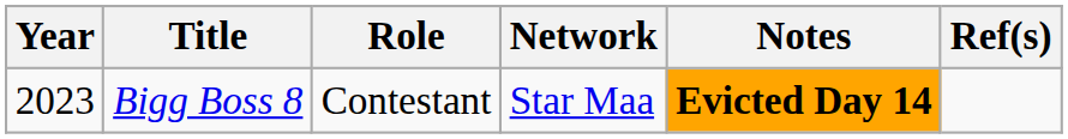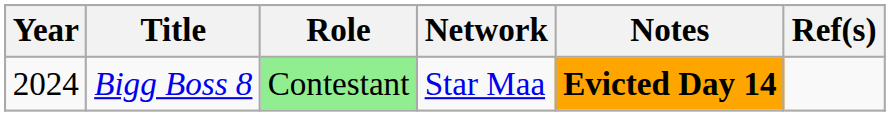Bigg Boss 8 | Year: 2023 -> 2024
Bigg Boss 8 | Role: no background -> lightgreen background
